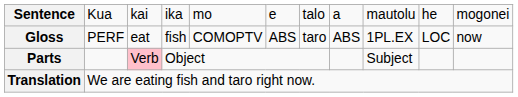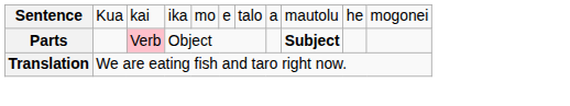- row: Gloss | PERF | eat | fish | COMOPTV | ABS | taro | ABS | 1PL.EX | LOC | now
Parts | column 9: normal -> bold
